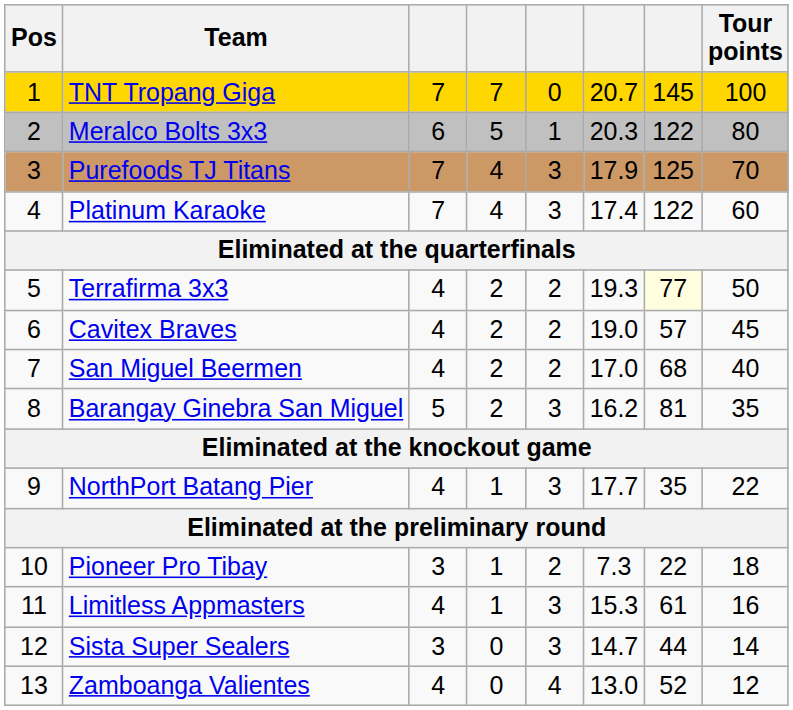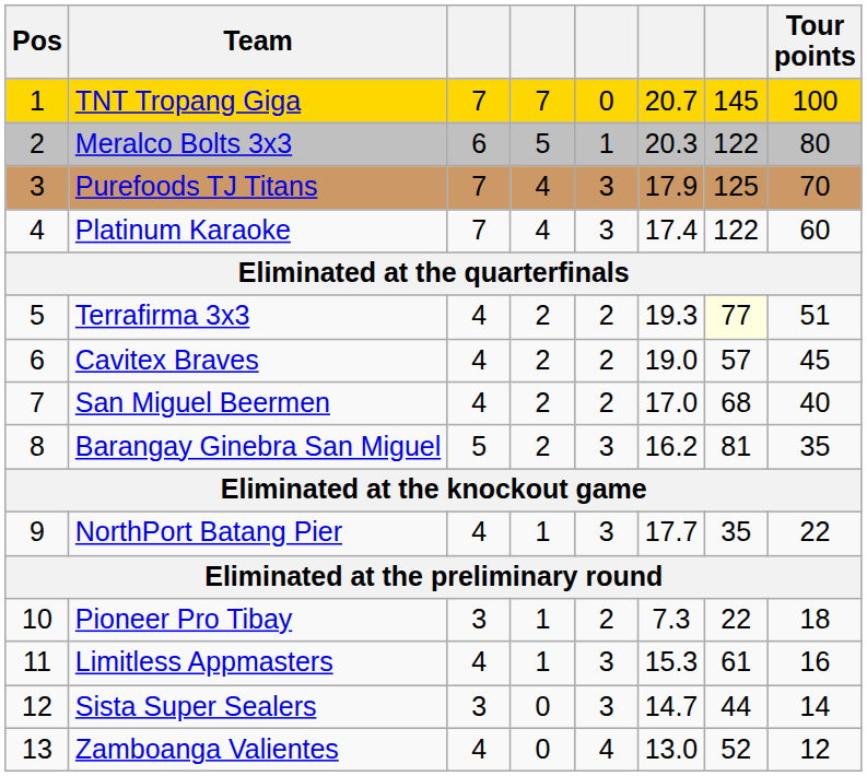Terrafirma 3x3 | Tour points: 50 -> 51
